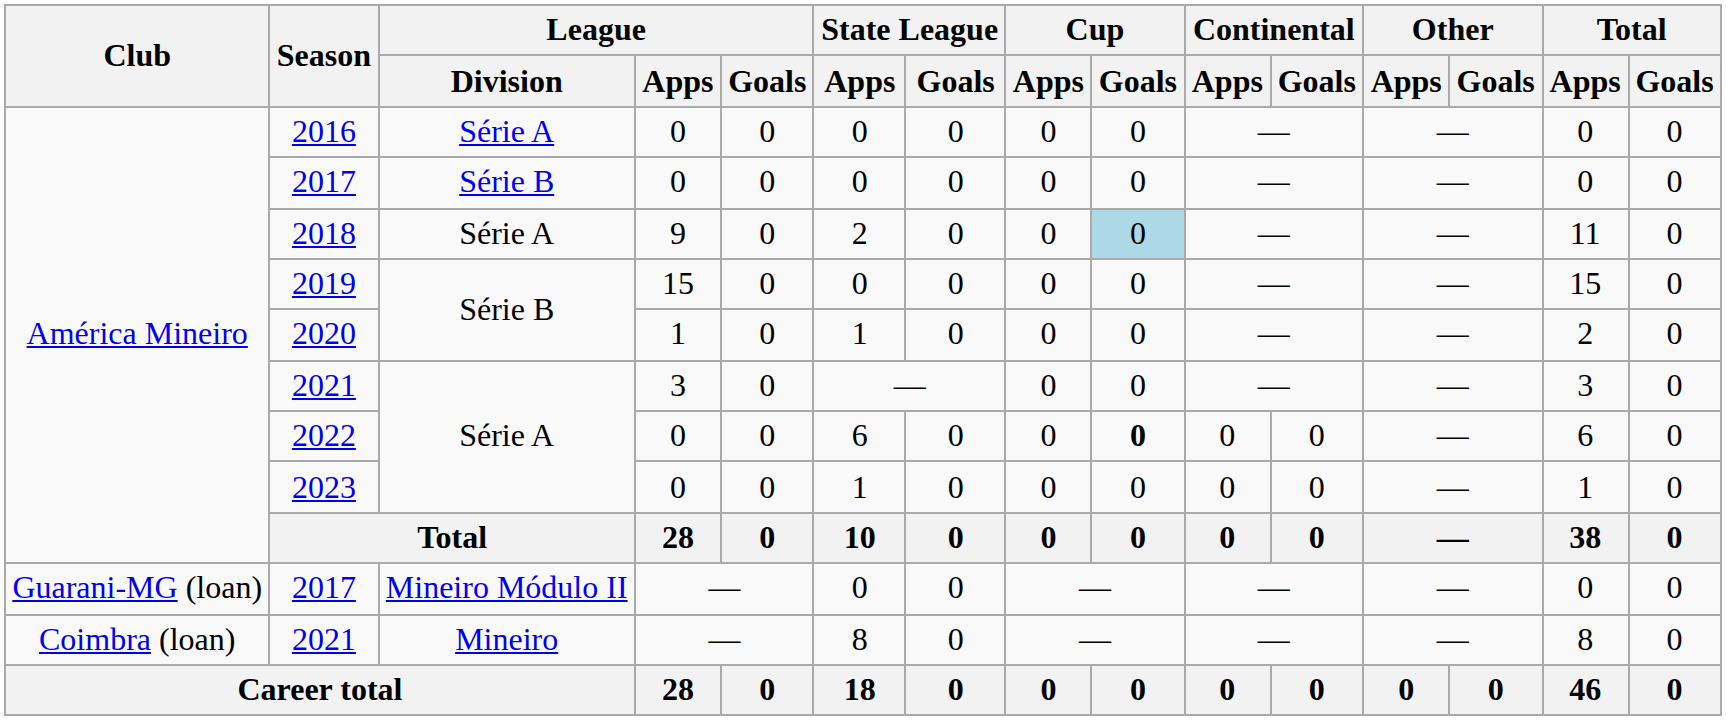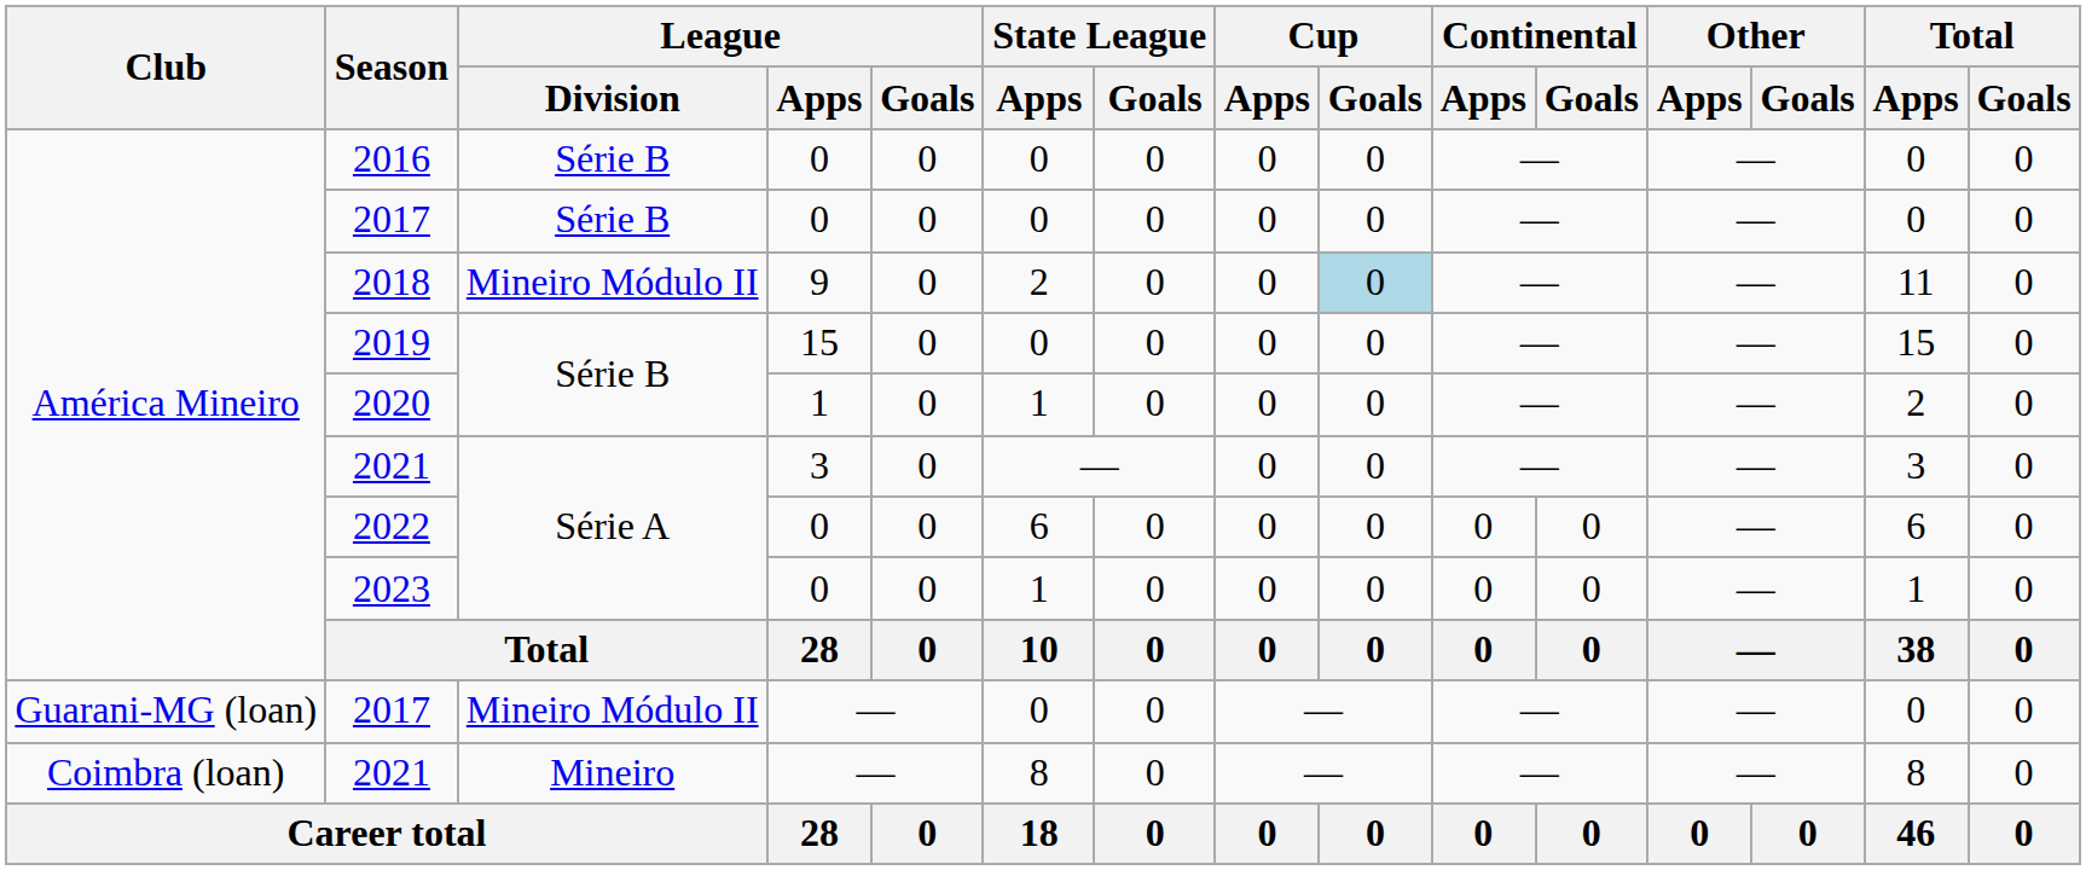2016 | League / Division: Série A -> Série B
2018 | League / Division: Série A -> Mineiro Módulo II
2022 | Cup / Goals: bold -> normal
